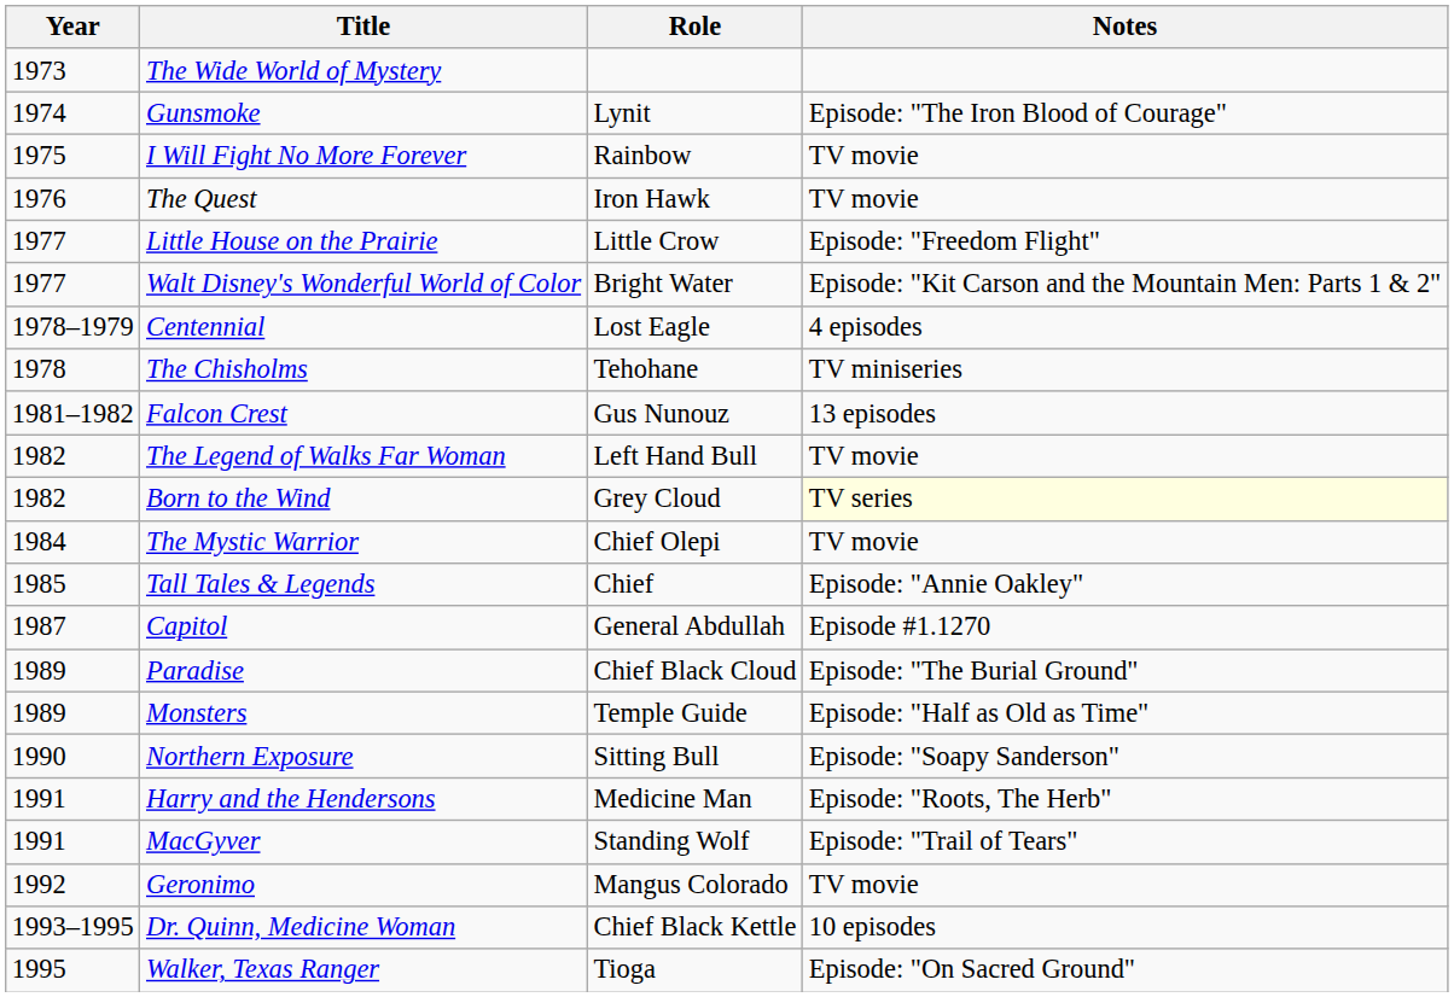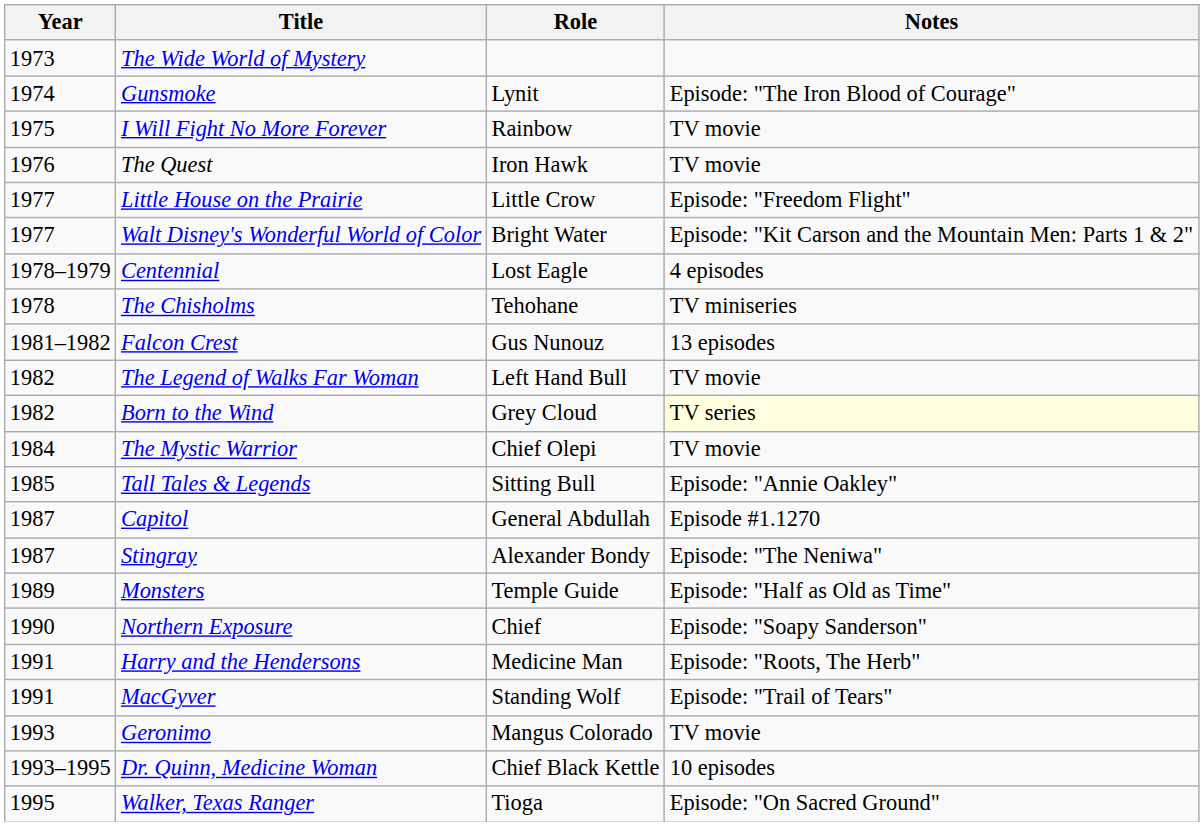Tall Tales & Legends | Role: Chief -> Sitting Bull
+ row: 1987 | Stingray | Alexander Bondy | Episode: "The Neniwa"
- row: 1989 | Paradise | Chief Black Cloud | Episode: "The Burial Ground"
Northern Exposure | Role: Sitting Bull -> Chief
Geronimo | Year: 1992 -> 1993
